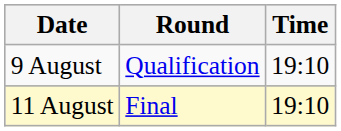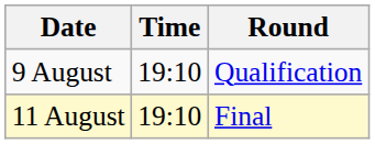columns swapped: Time <-> Round
